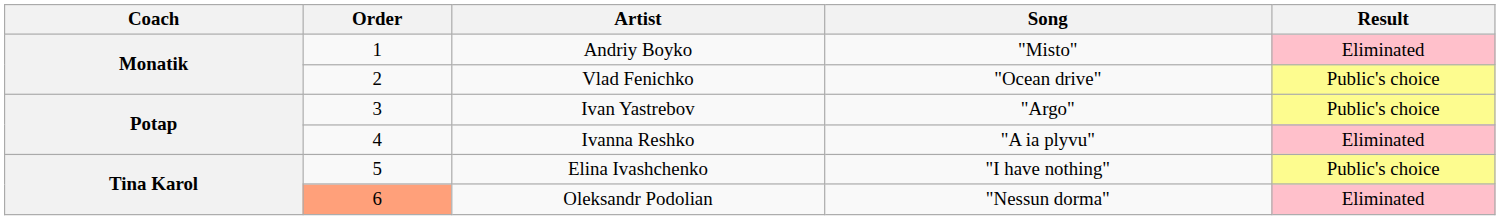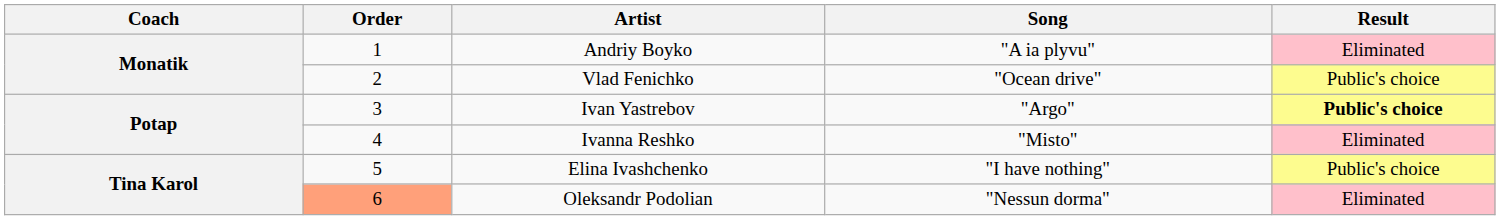Andriy Boyko | Song: "Misto" -> "A ia plyvu"
Ivan Yastrebov | Result: normal -> bold
Ivanna Reshko | Song: "A ia plyvu" -> "Misto"
